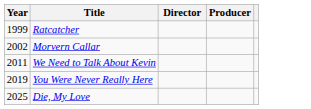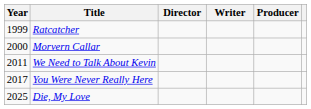+ column: Writer
Morvern Callar | Year: 2002 -> 2000
You Were Never Really Here | Year: 2019 -> 2017
